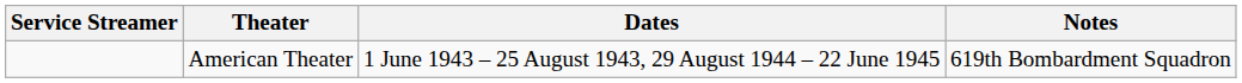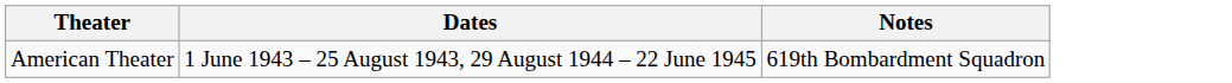- column: Service Streamer
